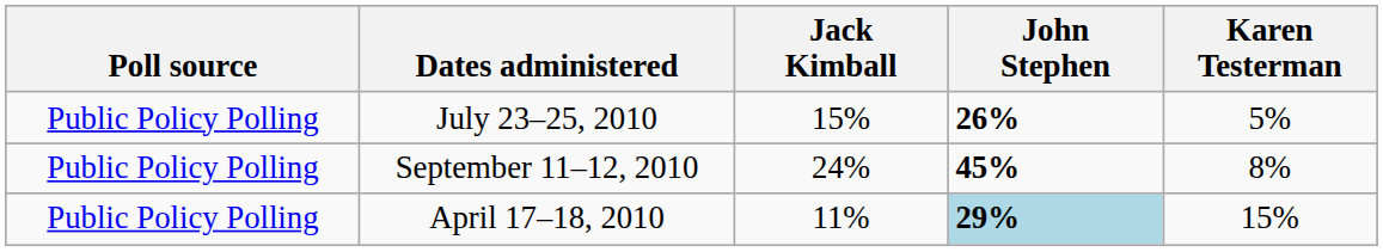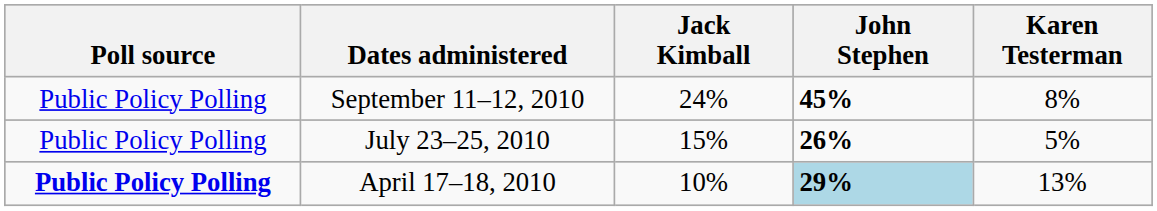rows swapped: September 11–12, 2010 <-> July 23–25, 2010
April 17–18, 2010 | Poll source: normal -> bold
April 17–18, 2010 | Jack Kimball: 11% -> 10%
April 17–18, 2010 | Karen Testerman: 15% -> 13%
